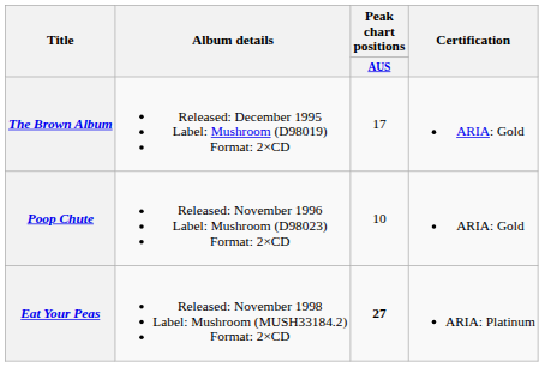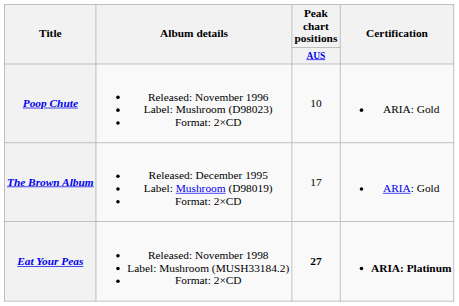rows swapped: The Brown Album <-> Poop Chute
Eat Your Peas | Certification: normal -> bold
